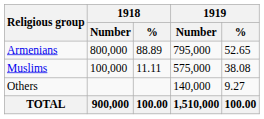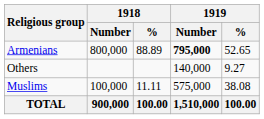Armenians | 1919 / Number: normal -> bold
rows swapped: Muslims <-> Others
